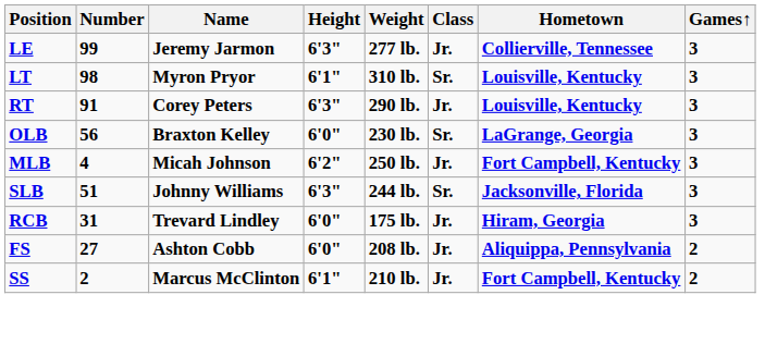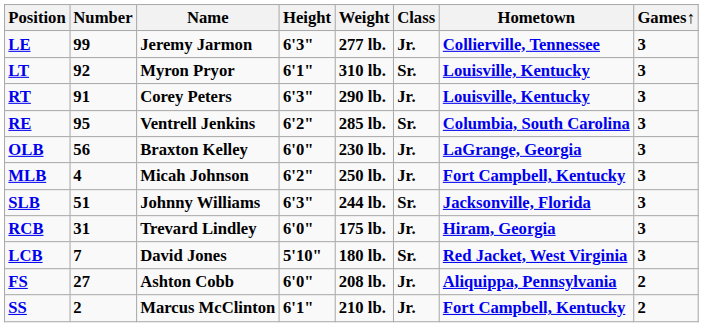LT | Number: 98 -> 92
+ row: RE | 95 | Ventrell Jenkins | 6'2" | 285 lb. | Sr. | Columbia, South Carolina | 3
OLB | Class: Sr. -> Jr.
+ row: LCB | 7 | David Jones | 5'10" | 180 lb. | Sr. | Red Jacket, West Virginia | 3
